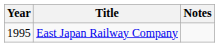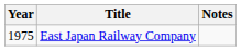East Japan Railway Company | Year: 1995 -> 1975
